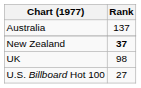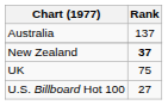UK | Rank: 98 -> 75
